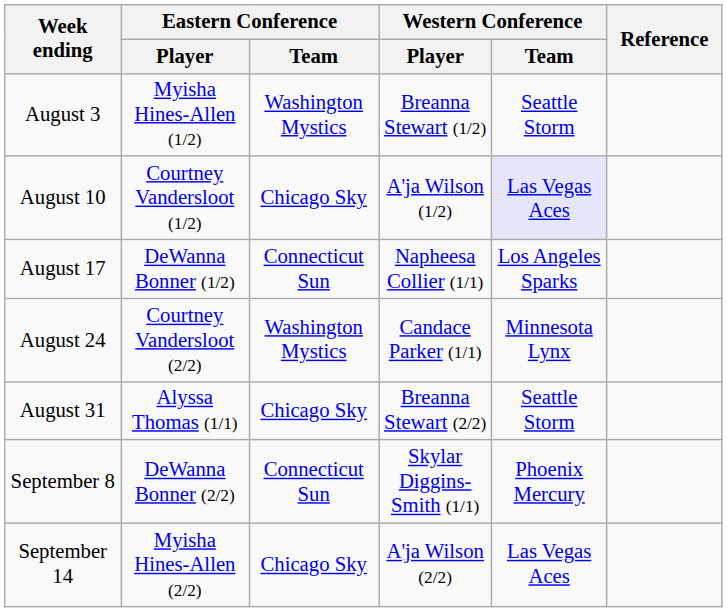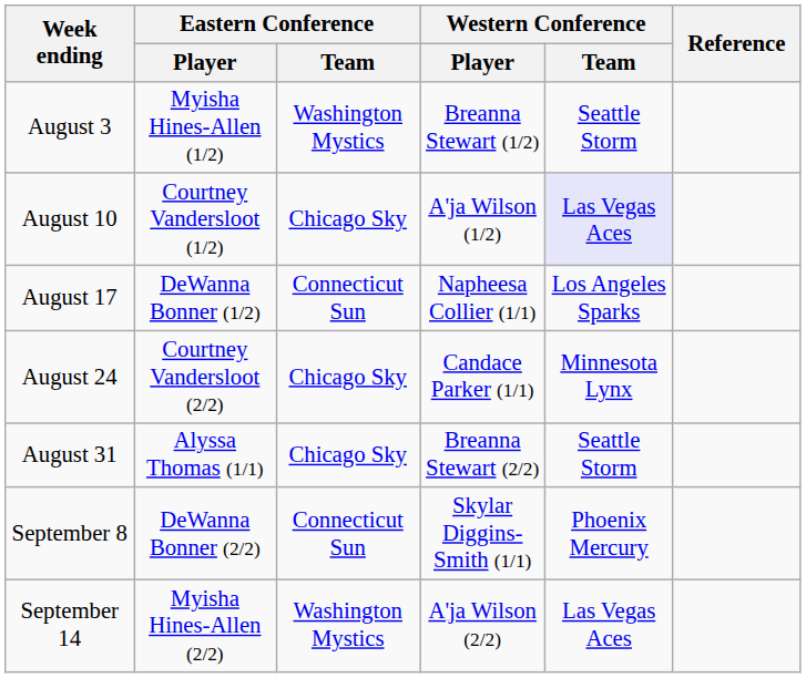August 24 | Eastern Conference / Team: Washington Mystics -> Chicago Sky
September 14 | Eastern Conference / Team: Chicago Sky -> Washington Mystics
